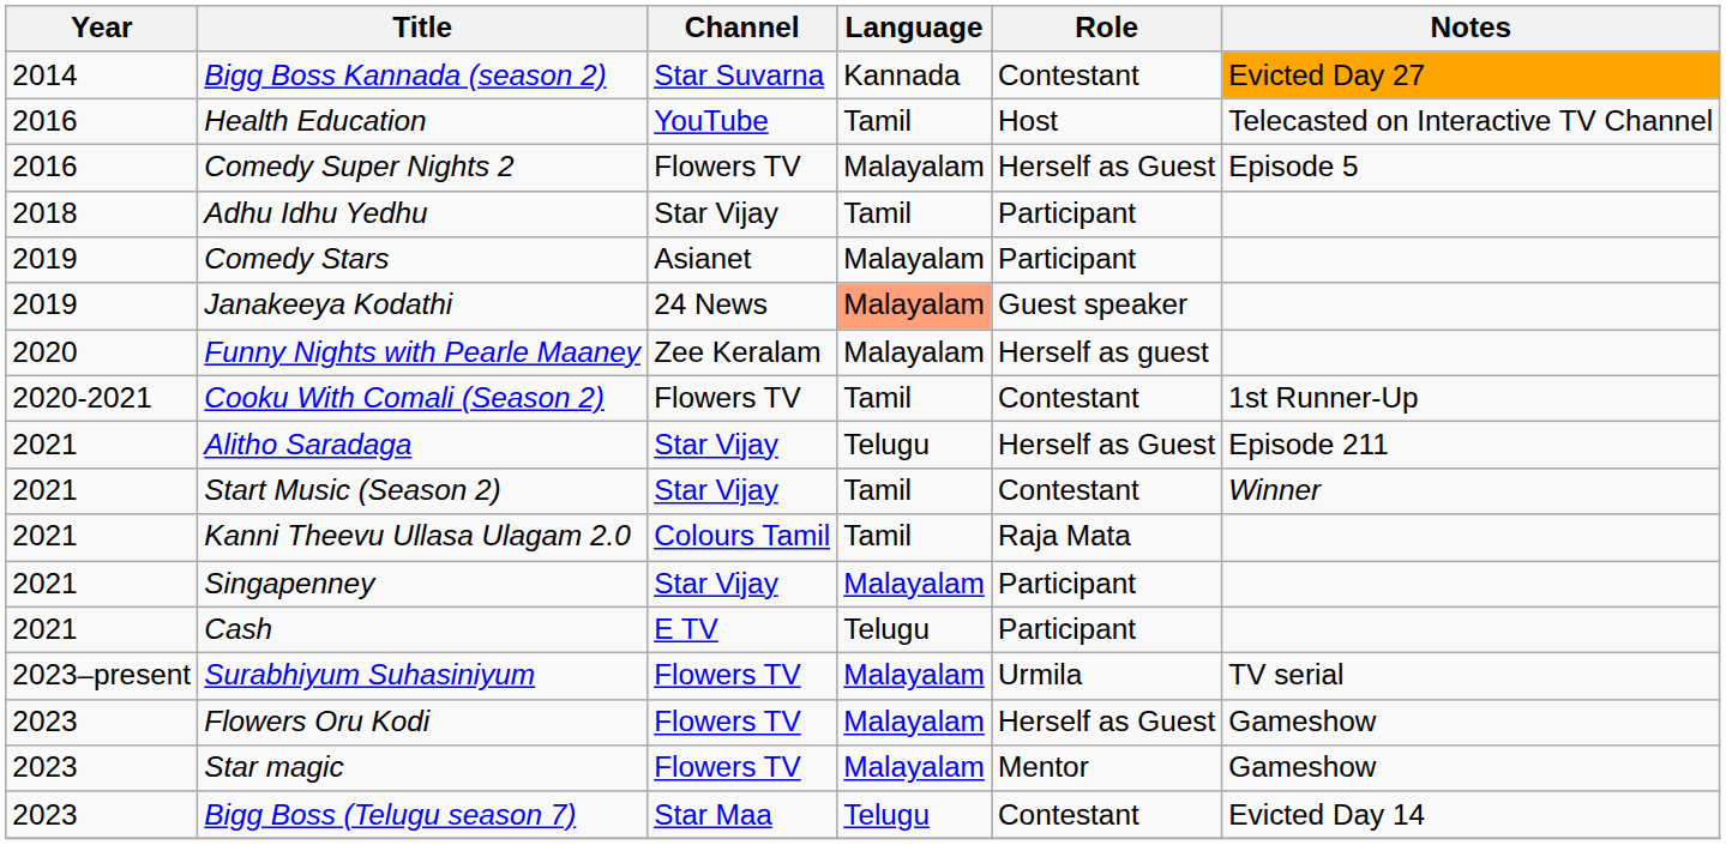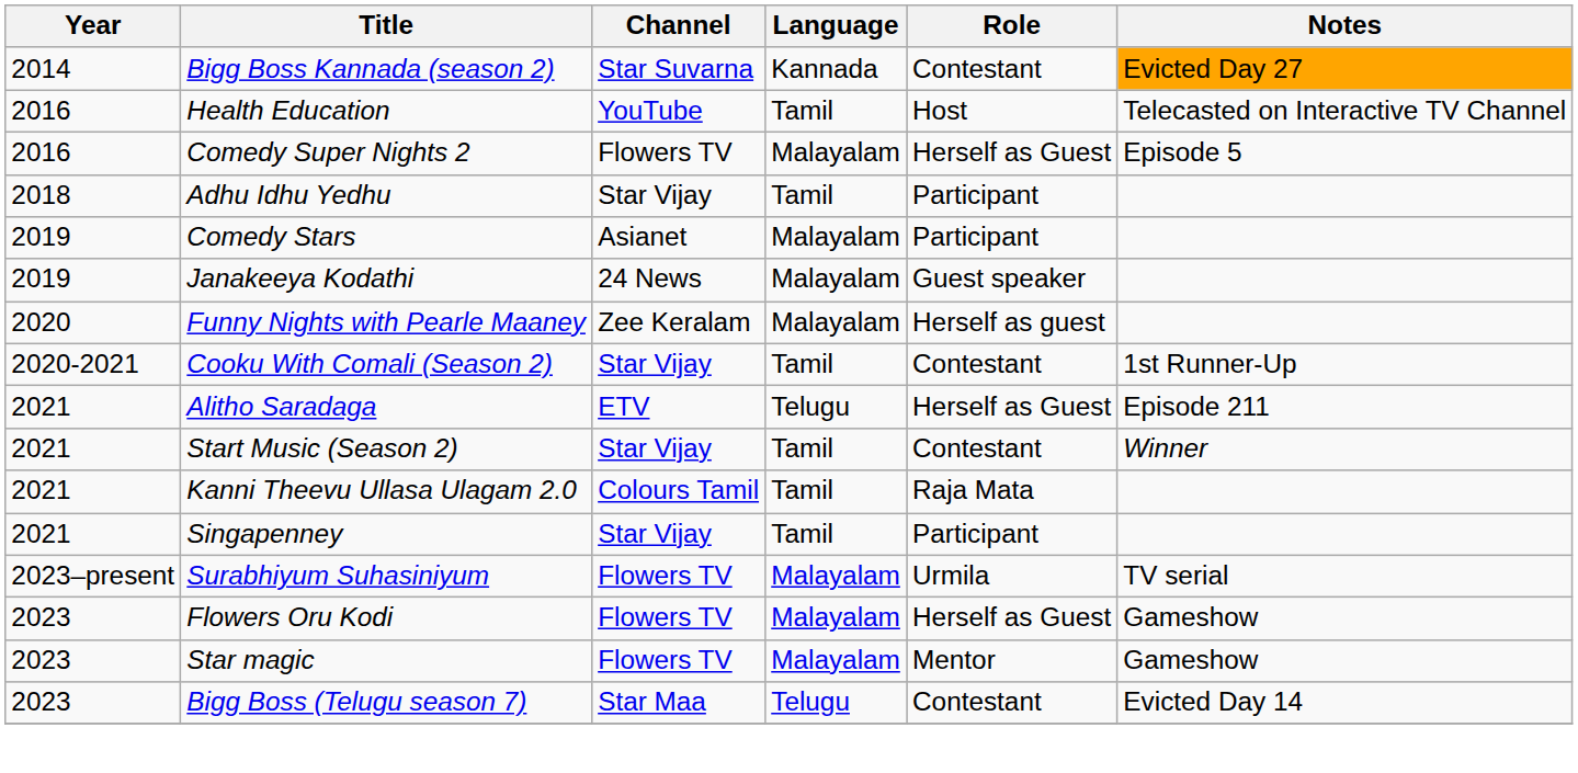Janakeeya Kodathi | Language: lightsalmon background -> no background
Cooku With Comali (Season 2) | Channel: Flowers TV -> Star Vijay
Alitho Saradaga | Channel: Star Vijay -> ETV
Singapenney | Language: Malayalam -> Tamil
- row: 2021 | Cash | E TV | Telugu | Participant
